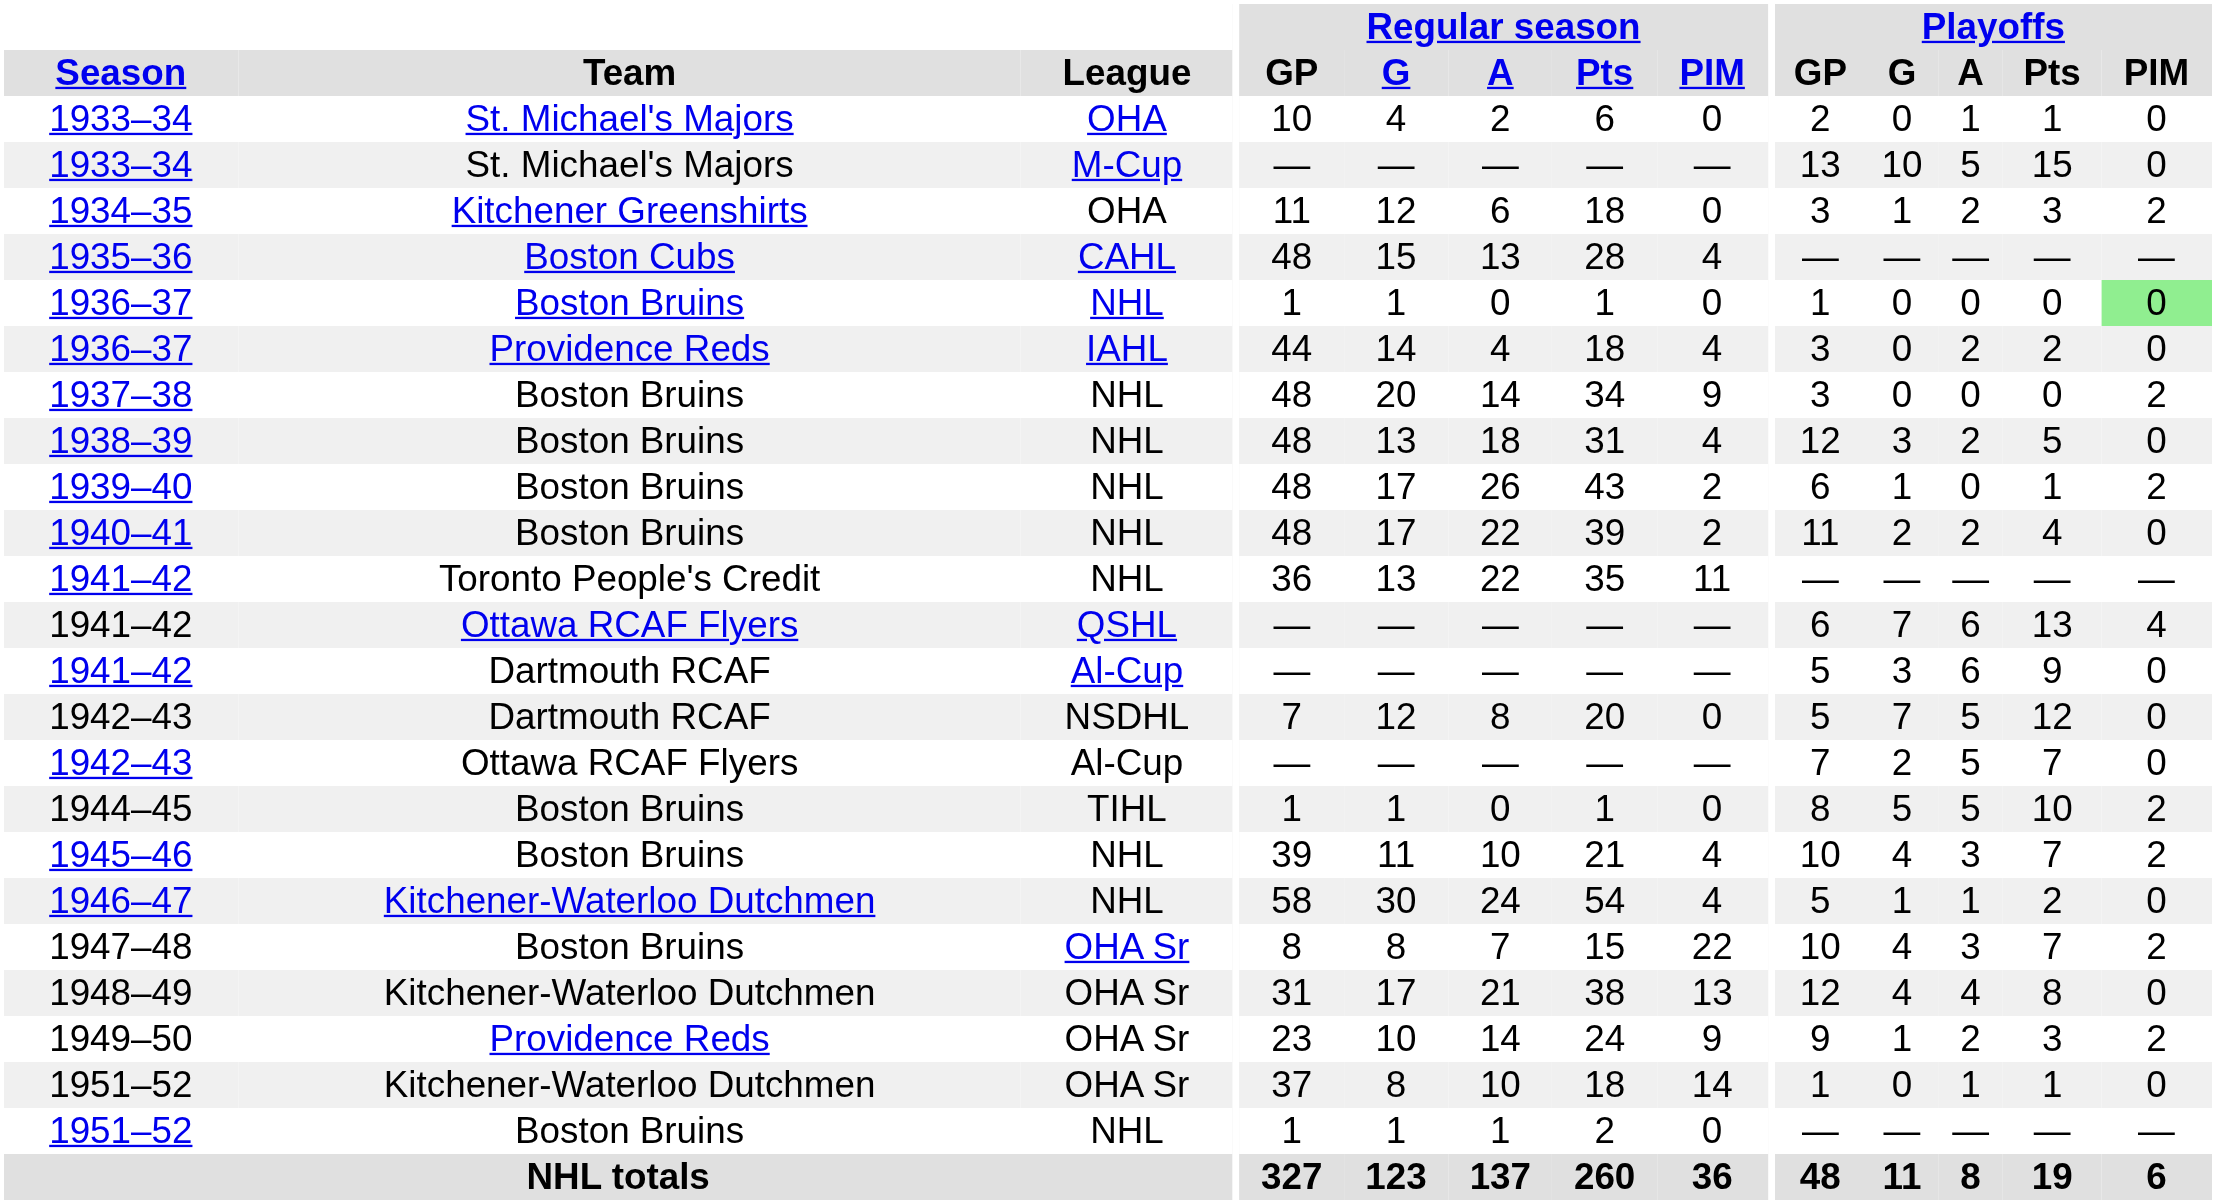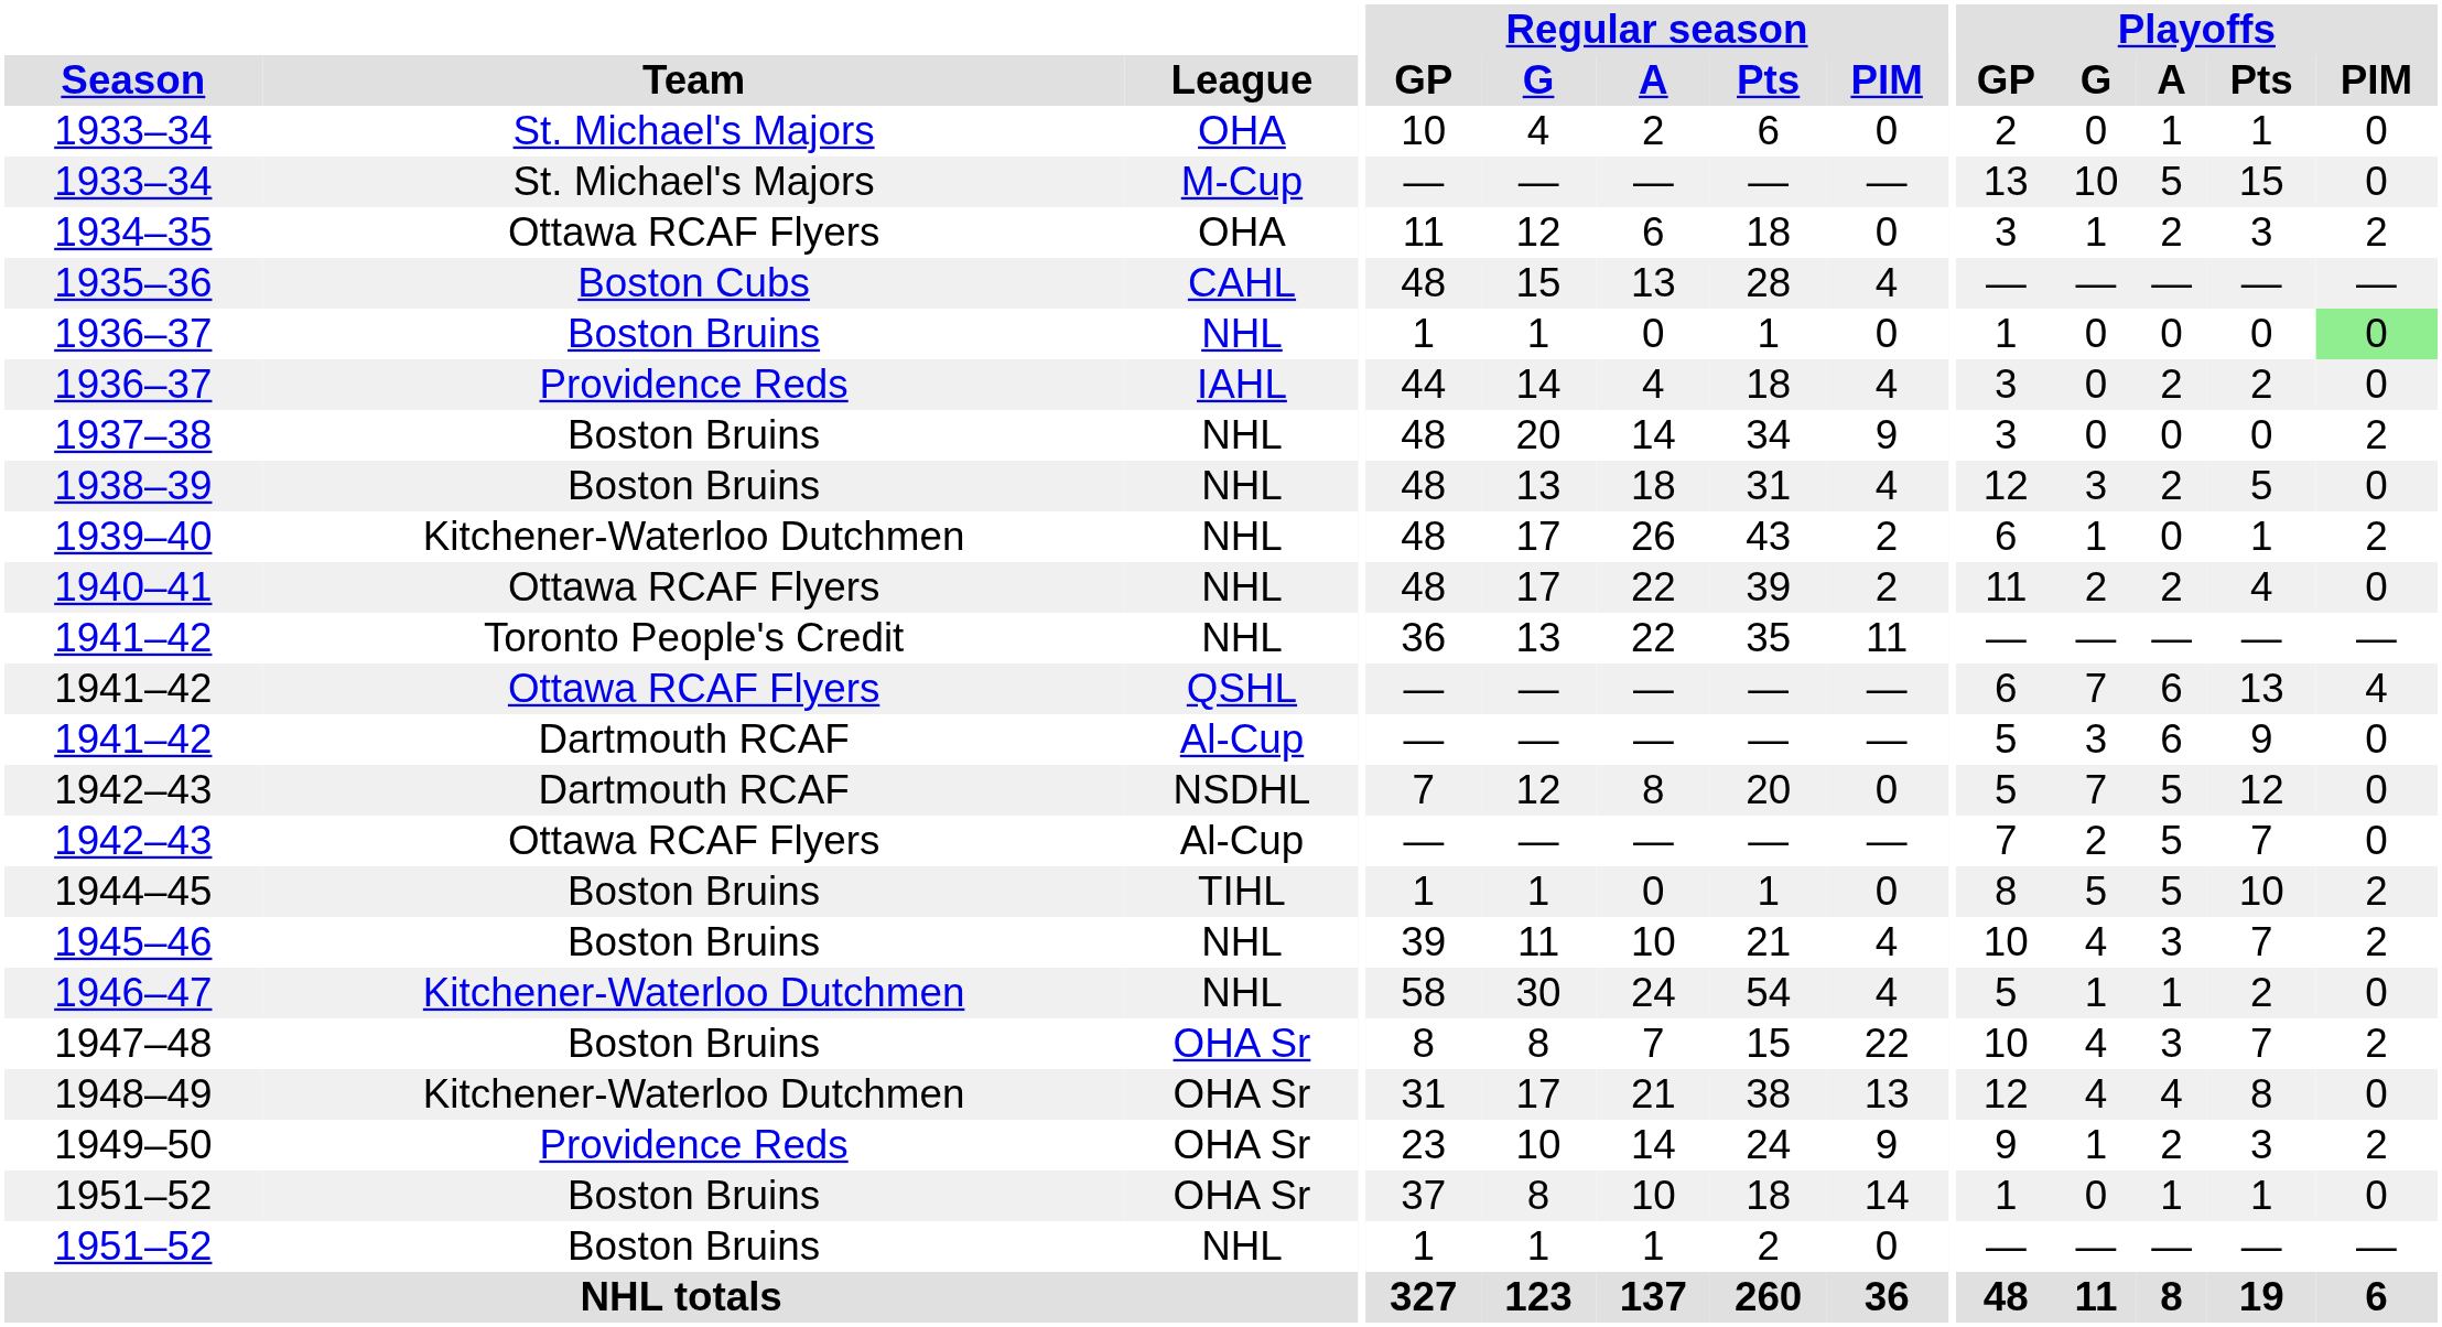1934–35 | Team: Kitchener Greenshirts -> Ottawa RCAF Flyers
1939–40 | Team: Boston Bruins -> Kitchener-Waterloo Dutchmen
1940–41 | Team: Boston Bruins -> Ottawa RCAF Flyers
1951–52 / OHA Sr | Team: Kitchener-Waterloo Dutchmen -> Boston Bruins
